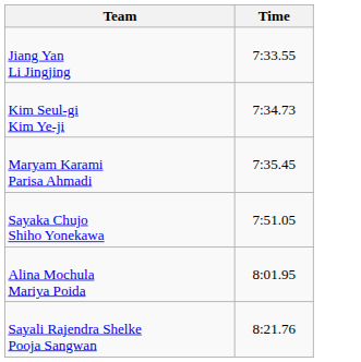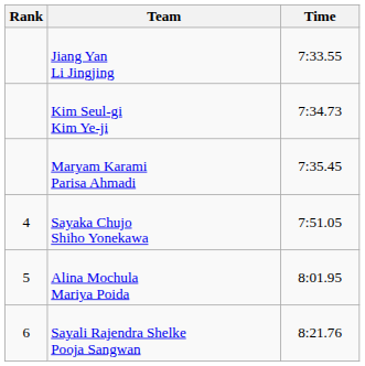+ column: Rank | 4 | 5 | 6
